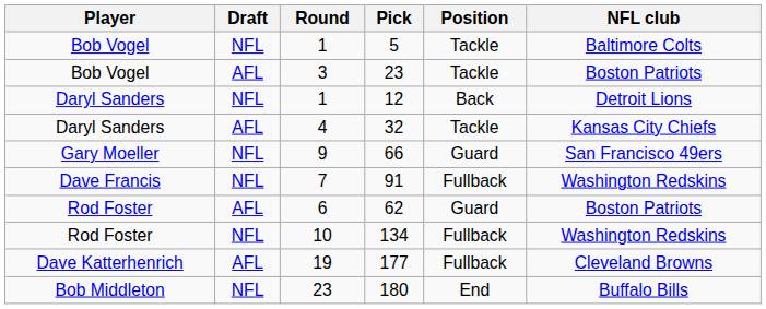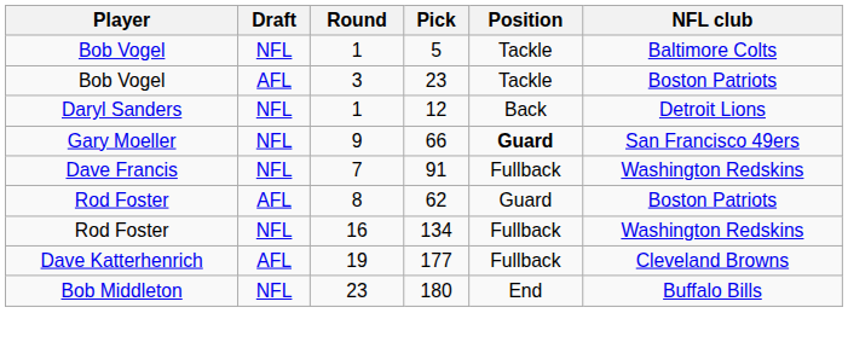- row: Daryl Sanders | AFL | 4 | 32 | Tackle | Kansas City Chiefs
66 | Position: normal -> bold
62 | Round: 6 -> 8
134 | Round: 10 -> 16
